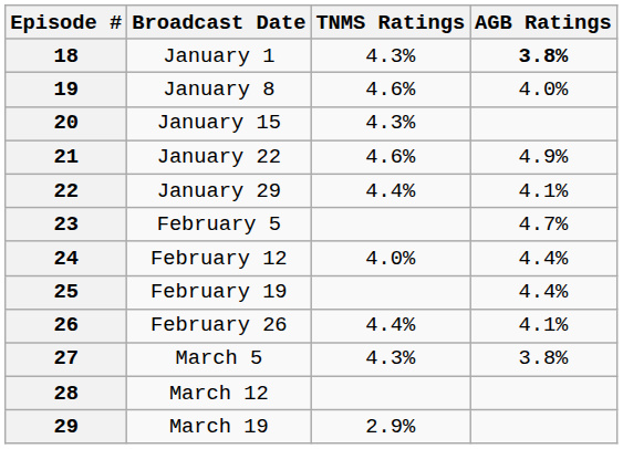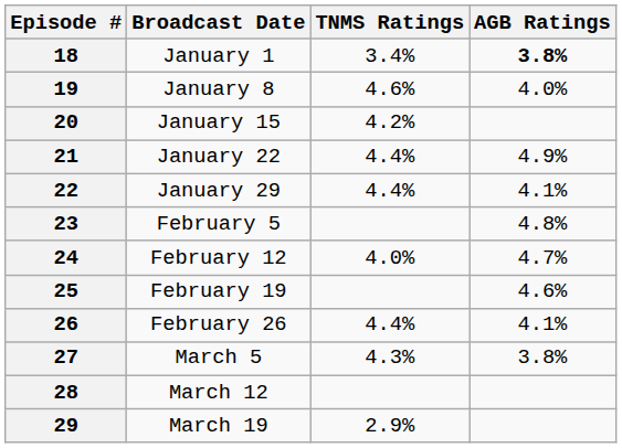18 | TNMS Ratings: 4.3% -> 3.4%
20 | TNMS Ratings: 4.3% -> 4.2%
21 | TNMS Ratings: 4.6% -> 4.4%
23 | AGB Ratings: 4.7% -> 4.8%
24 | AGB Ratings: 4.4% -> 4.7%
25 | AGB Ratings: 4.4% -> 4.6%
